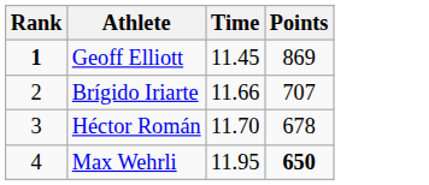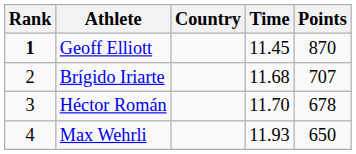+ column: Country
Geoff Elliott | Points: 869 -> 870
Brígido Iriarte | Time: 11.66 -> 11.68
Max Wehrli | Time: 11.95 -> 11.93
Max Wehrli | Points: bold -> normal
